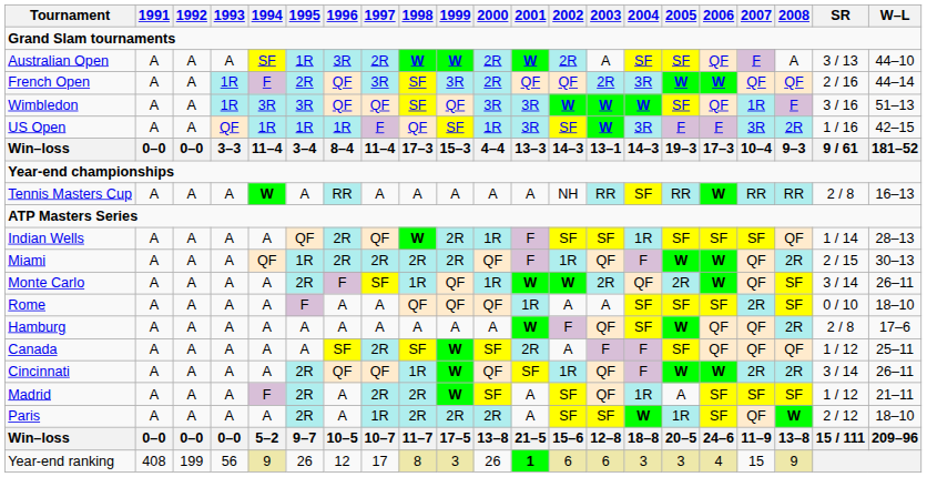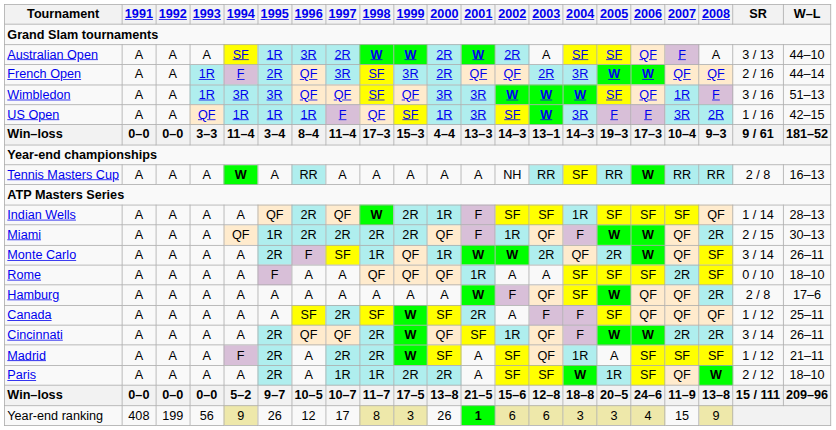Cincinnati | 1998: 1R -> 2R
Paris | 1998: 2R -> 1R
